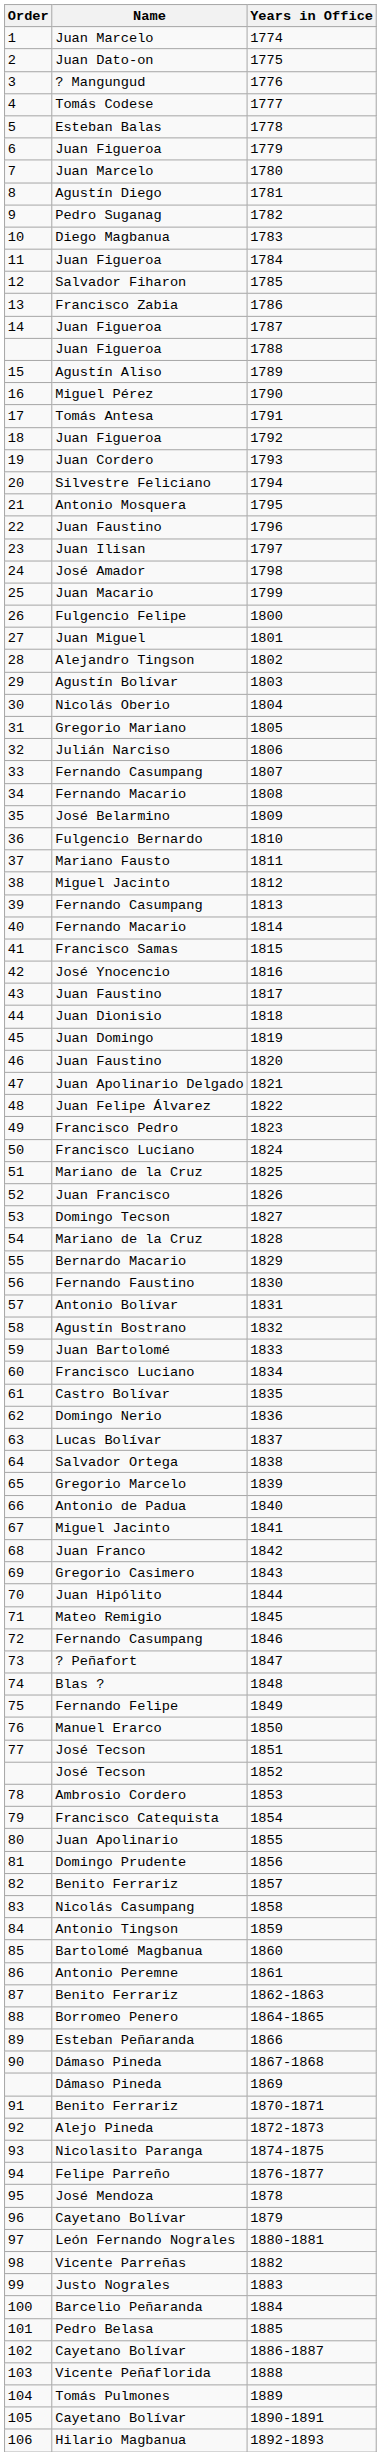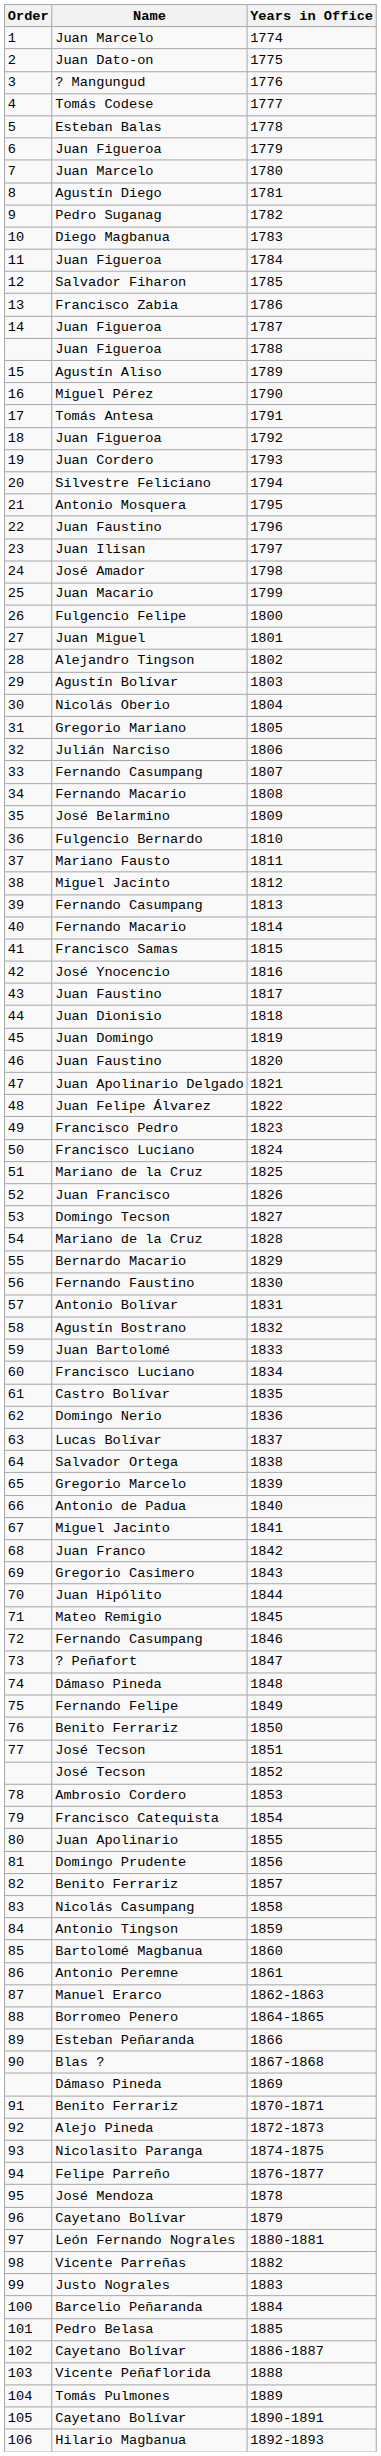1848 | Name: Blas ? -> Dámaso Pineda
1850 | Name: Manuel Erarco -> Benito Ferrariz
1862-1863 | Name: Benito Ferrariz -> Manuel Erarco
1867-1868 | Name: Dámaso Pineda -> Blas ?
